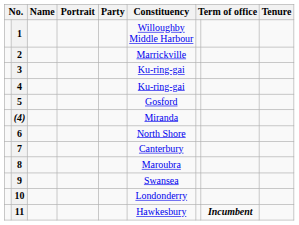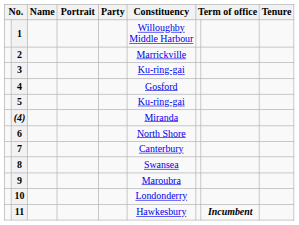4 | Constituency: Ku-ring-gai -> Gosford
5 | Constituency: Gosford -> Ku-ring-gai
8 | Constituency: Maroubra -> Swansea
9 | Constituency: Swansea -> Maroubra
